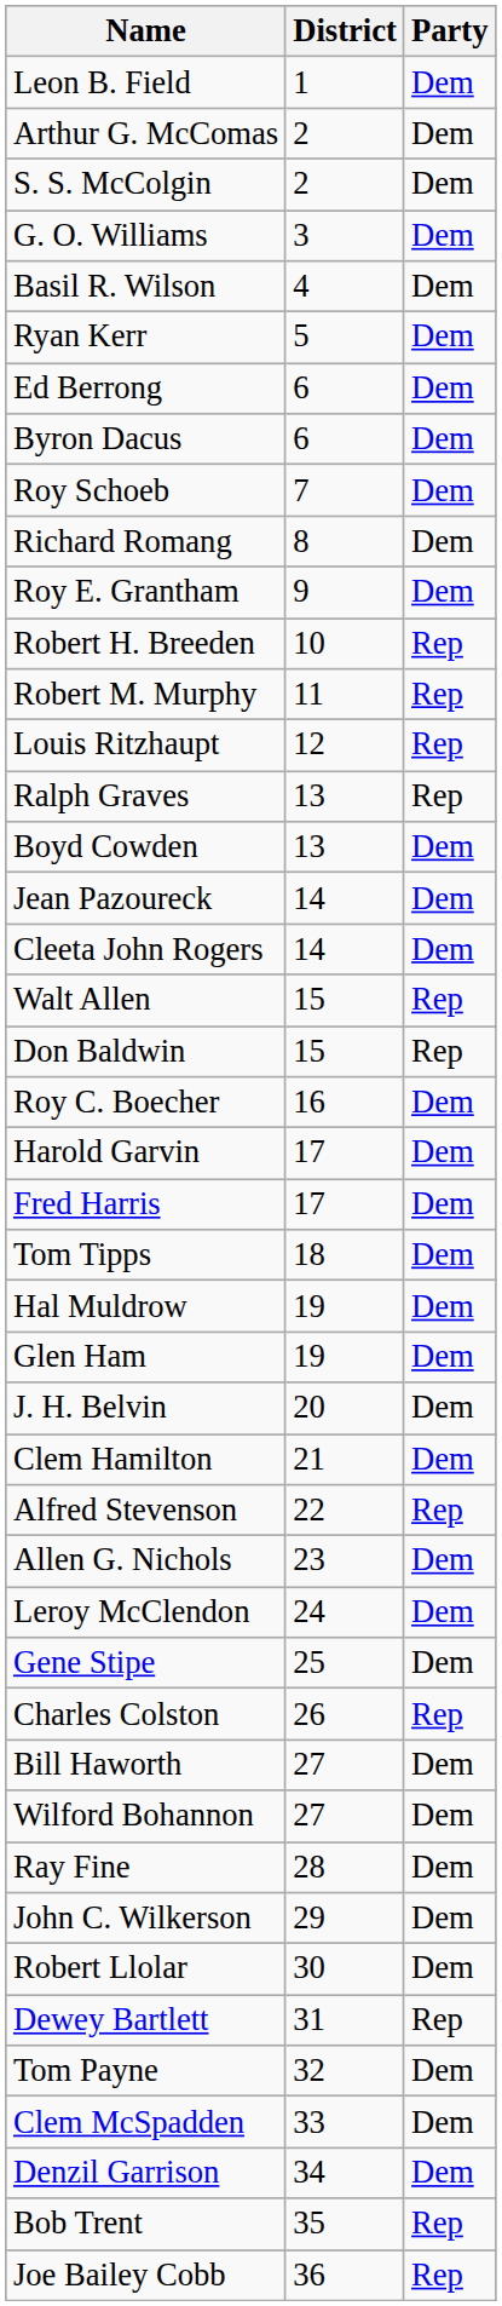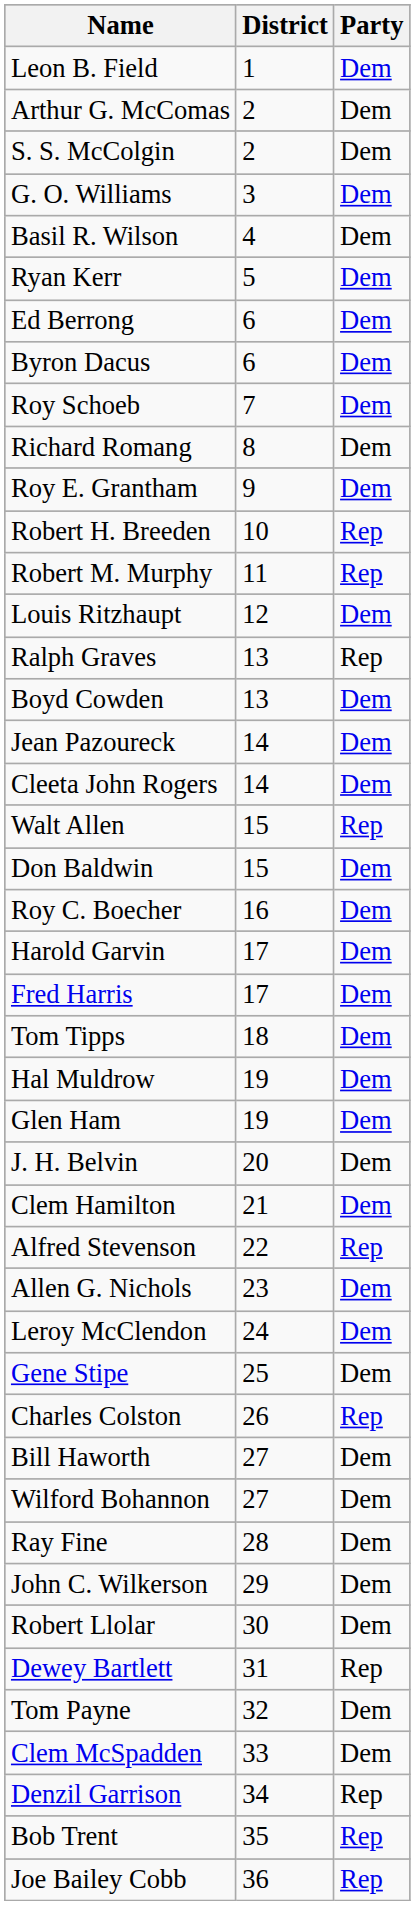Louis Ritzhaupt | Party: Rep -> Dem
Don Baldwin | Party: Rep -> Dem
Denzil Garrison | Party: Dem -> Rep
